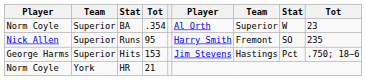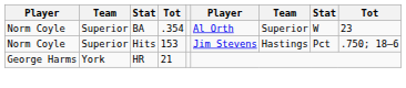- row: Nick Allen | Superior | Runs | 95 | Harry Smith | Fremont | SO | 235
Hits | column 1: George Harms -> Norm Coyle
HR | column 1: Norm Coyle -> George Harms
